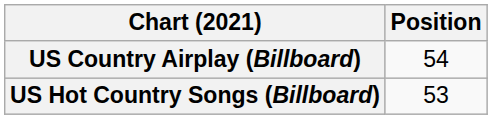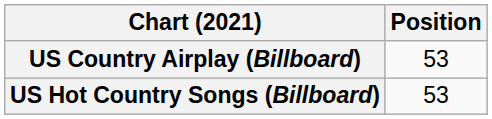US Country Airplay (Billboard) | Position: 54 -> 53
